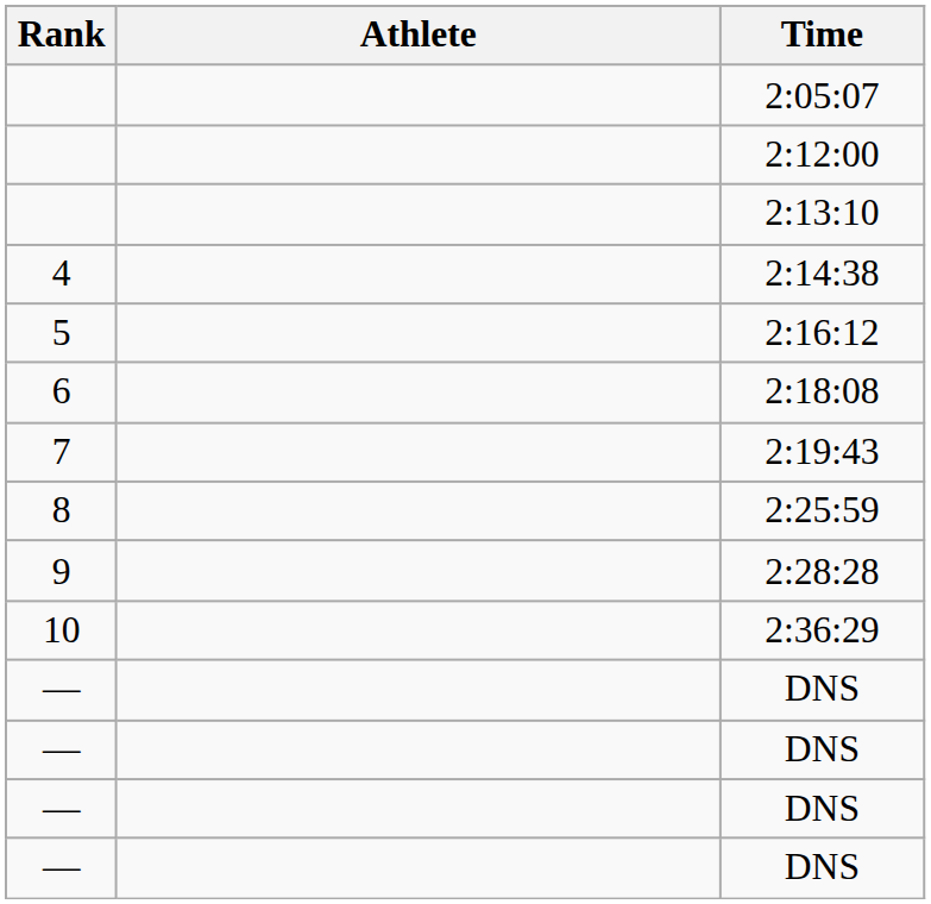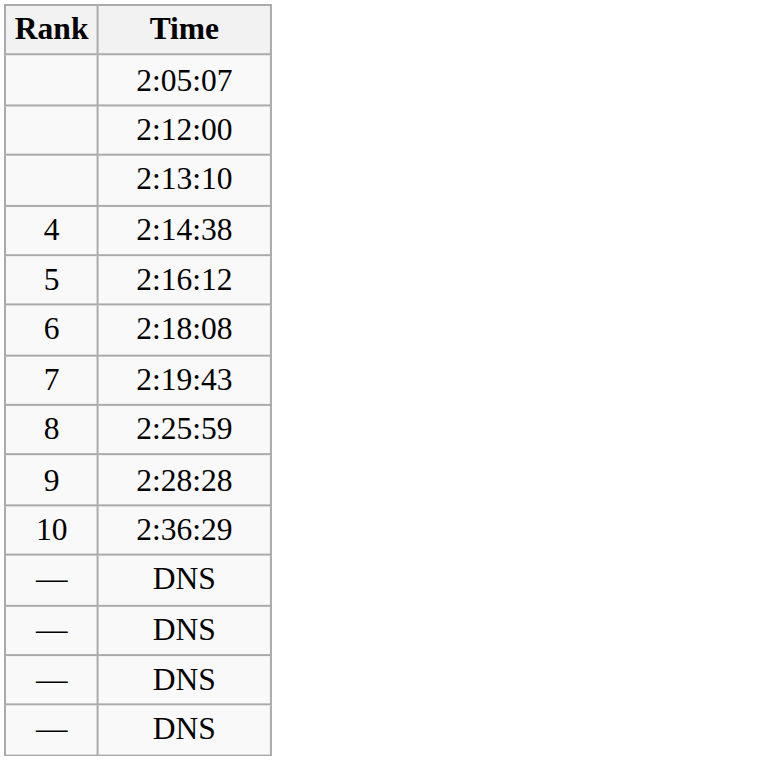- column: Athlete
